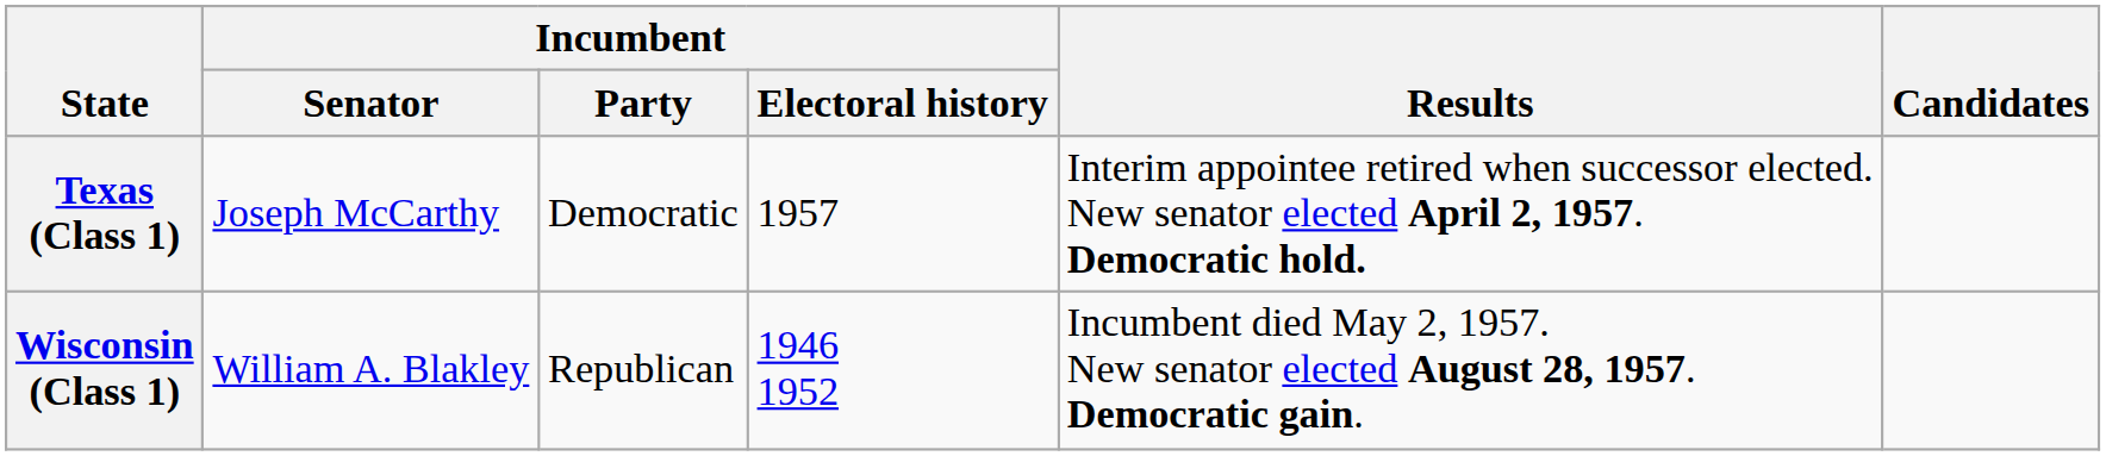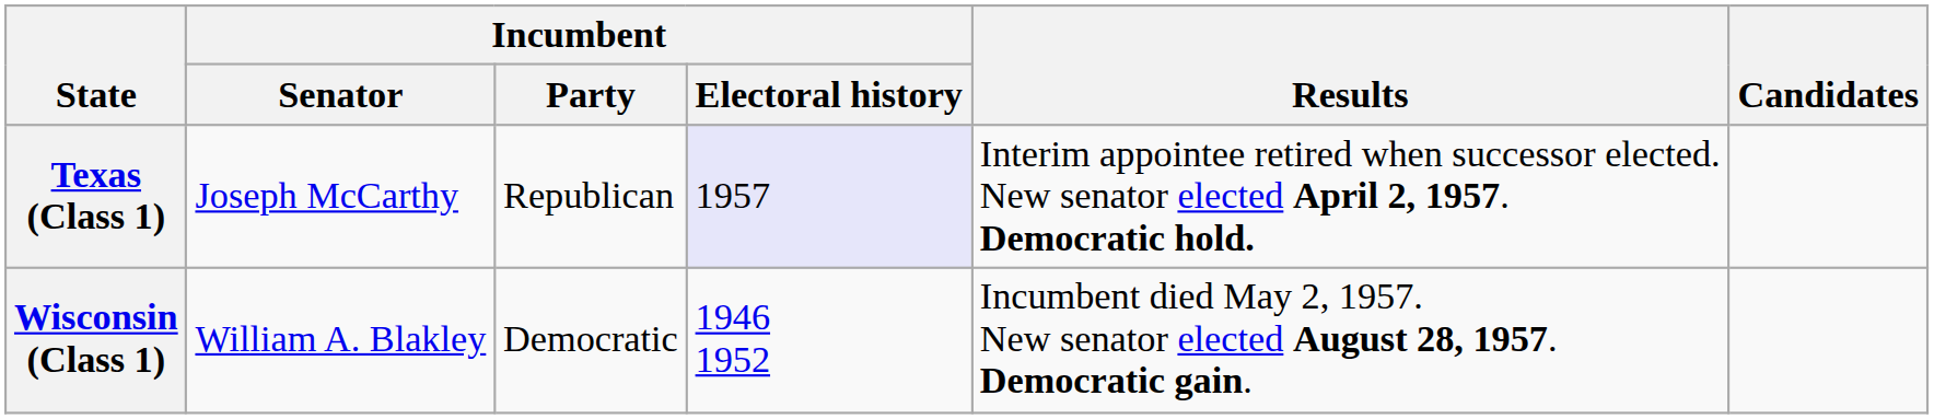Texas (Class 1) | Incumbent / Party: Democratic -> Republican
Texas (Class 1) | Incumbent / Electoral history: no background -> lavender background
Wisconsin (Class 1) | Incumbent / Party: Republican -> Democratic
